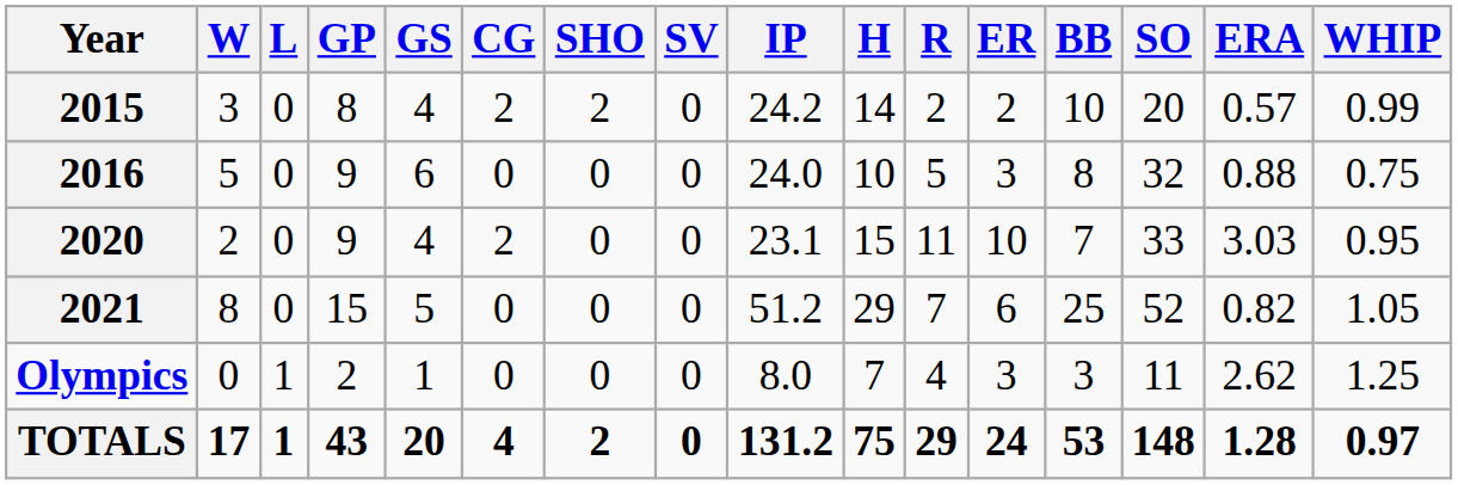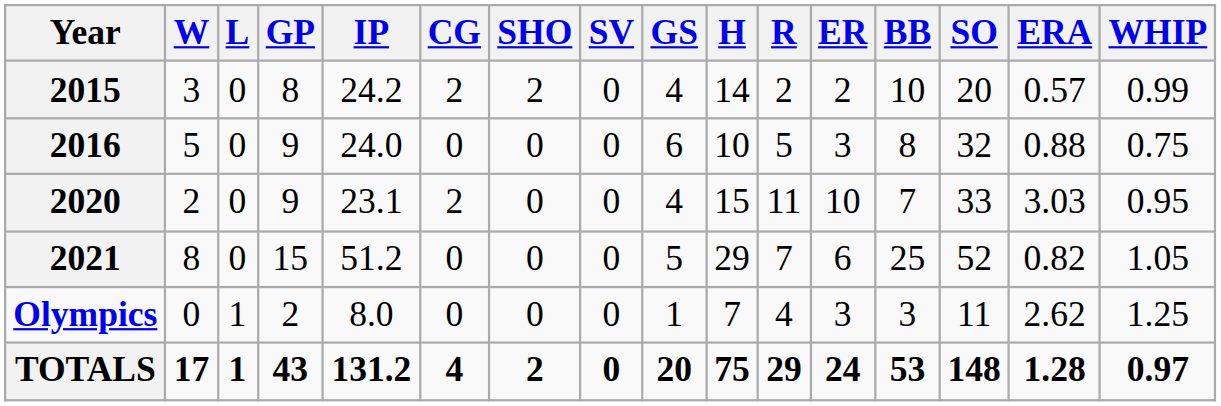columns swapped: GS <-> IP
